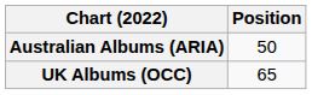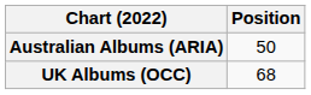UK Albums (OCC) | Position: 65 -> 68
